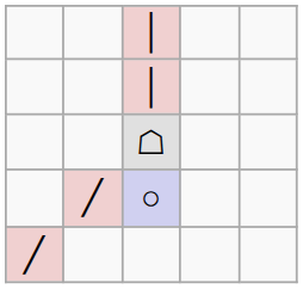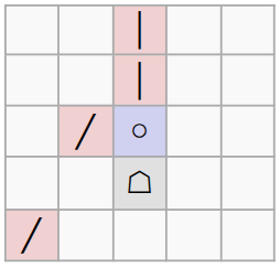rows swapped: ☖ <-> ○
